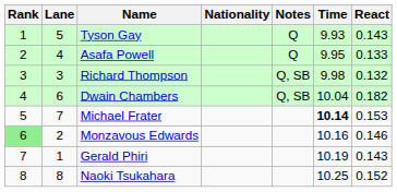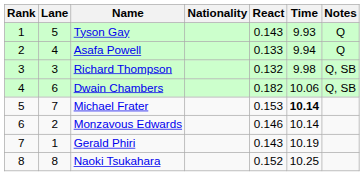columns swapped: React <-> Notes
Asafa Powell | Time: 9.95 -> 9.94
Dwain Chambers | Time: 10.04 -> 10.06
Monzavous Edwards | Rank: lightgreen background -> no background
Monzavous Edwards | Time: 10.16 -> 10.14
